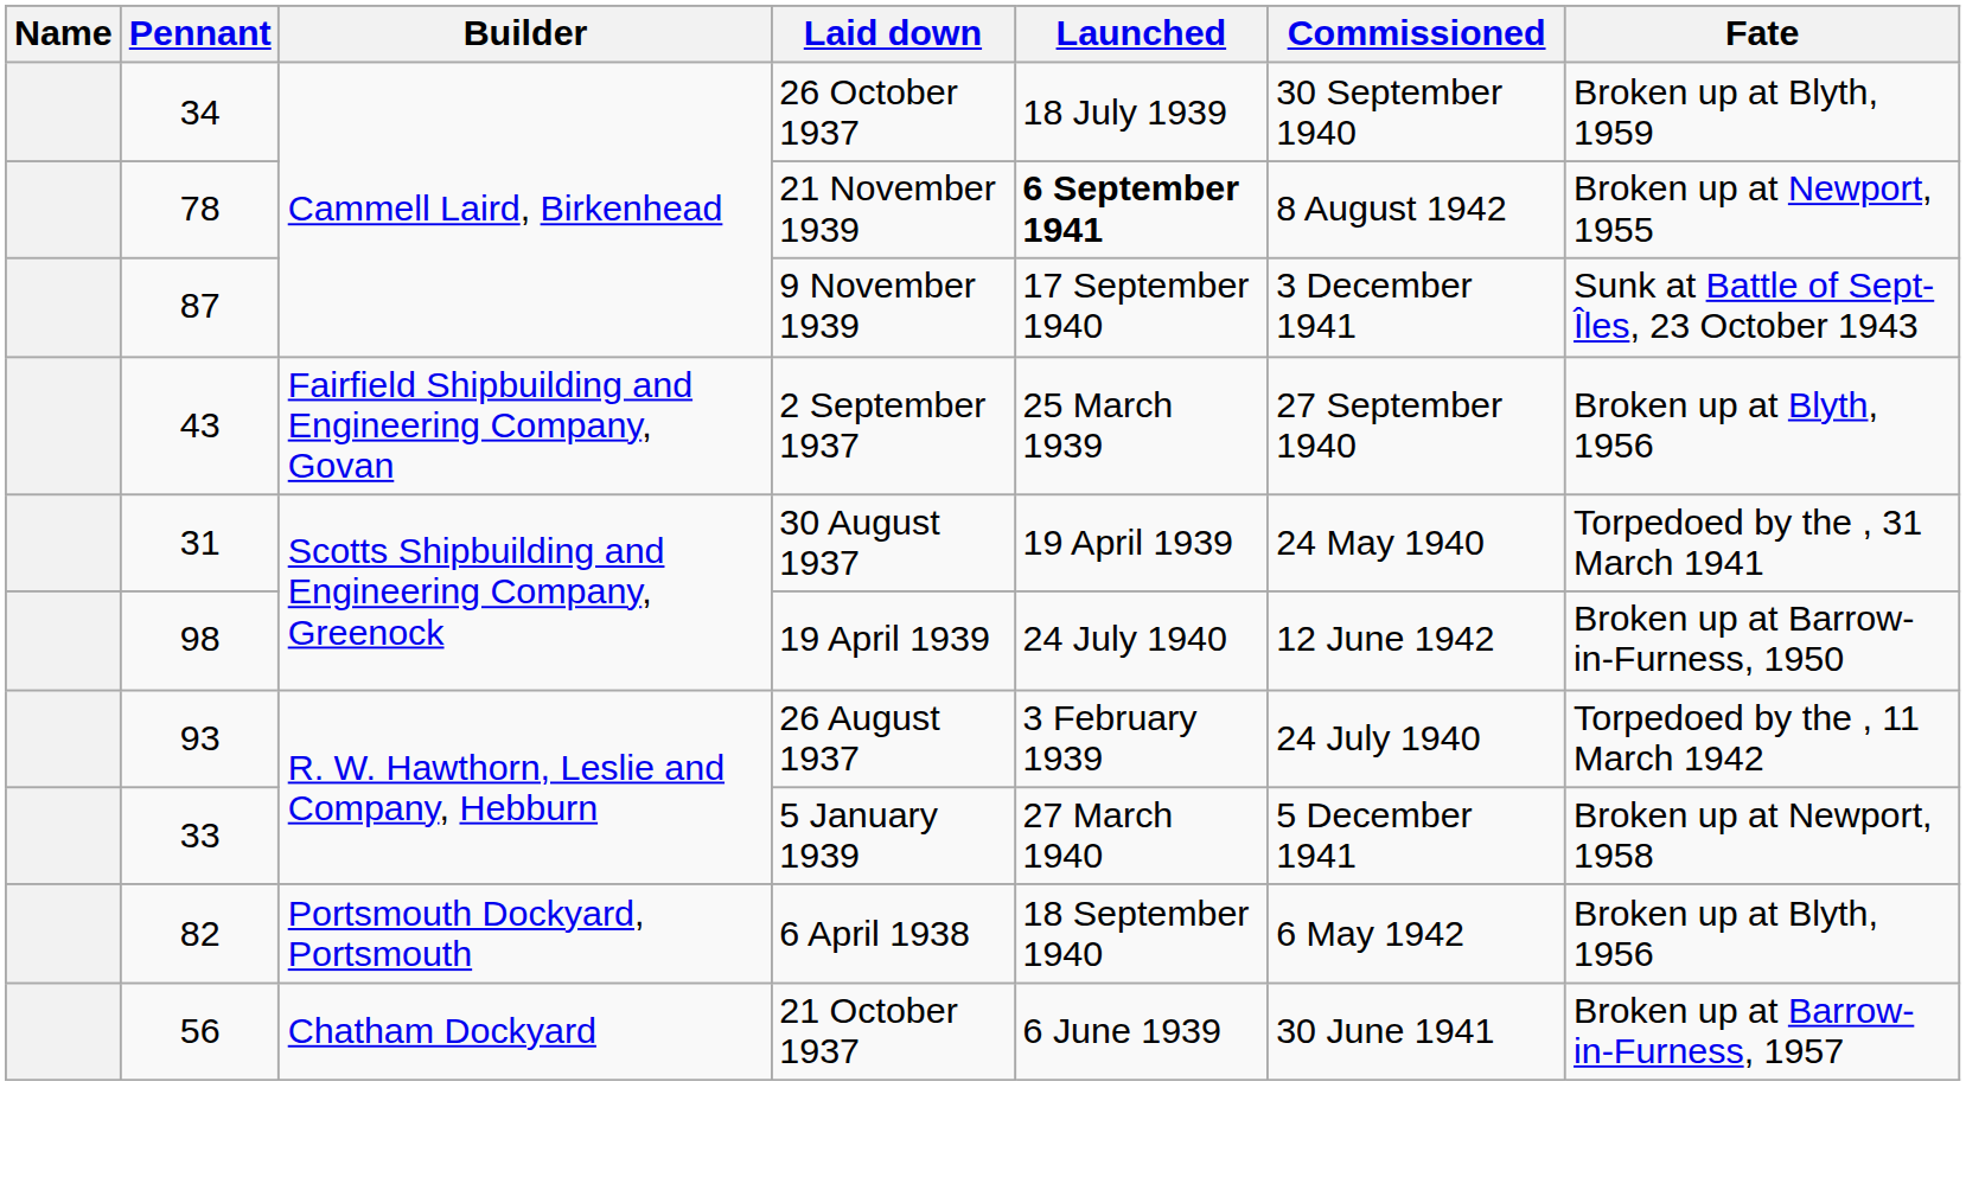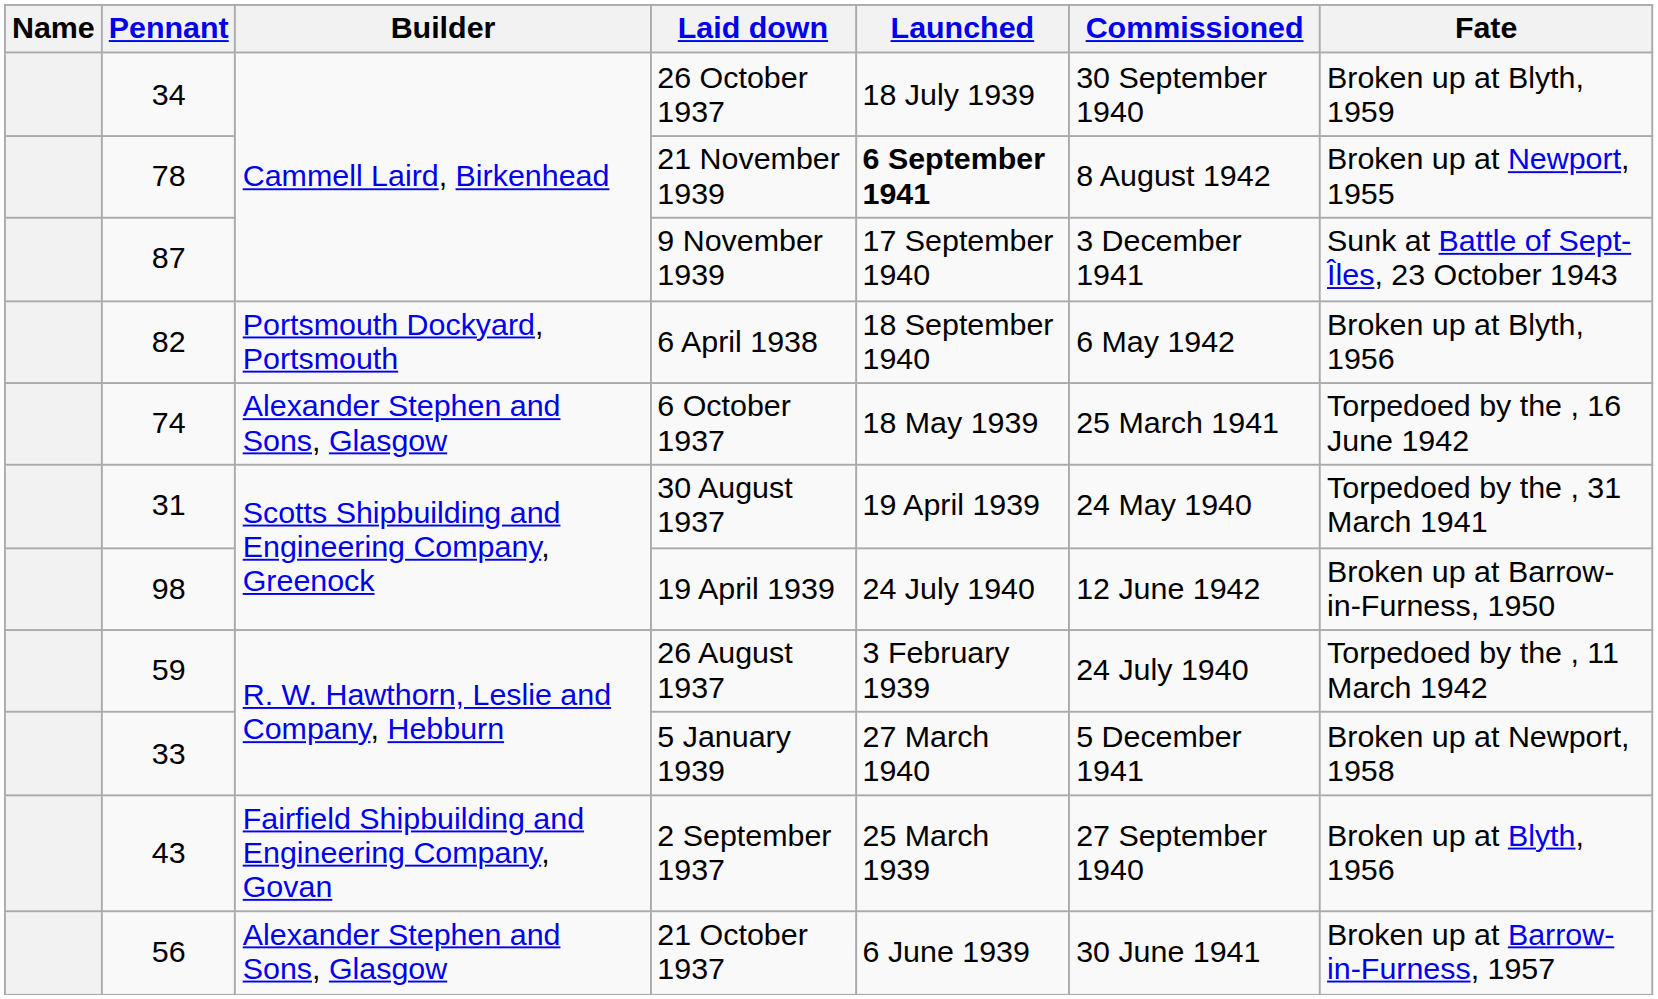rows swapped: 2 September 1937 <-> 6 April 1938
+ row: 74 | Alexander Stephen and Sons, Glasgow | 6 October 1937 | 18 May 1939 | 25 March 1941 | Torpedoed by the , 16 June 1942
26 August 1937 | Pennant: 93 -> 59
21 October 1937 | Builder: Chatham Dockyard -> Alexander Stephen and Sons, Glasgow
